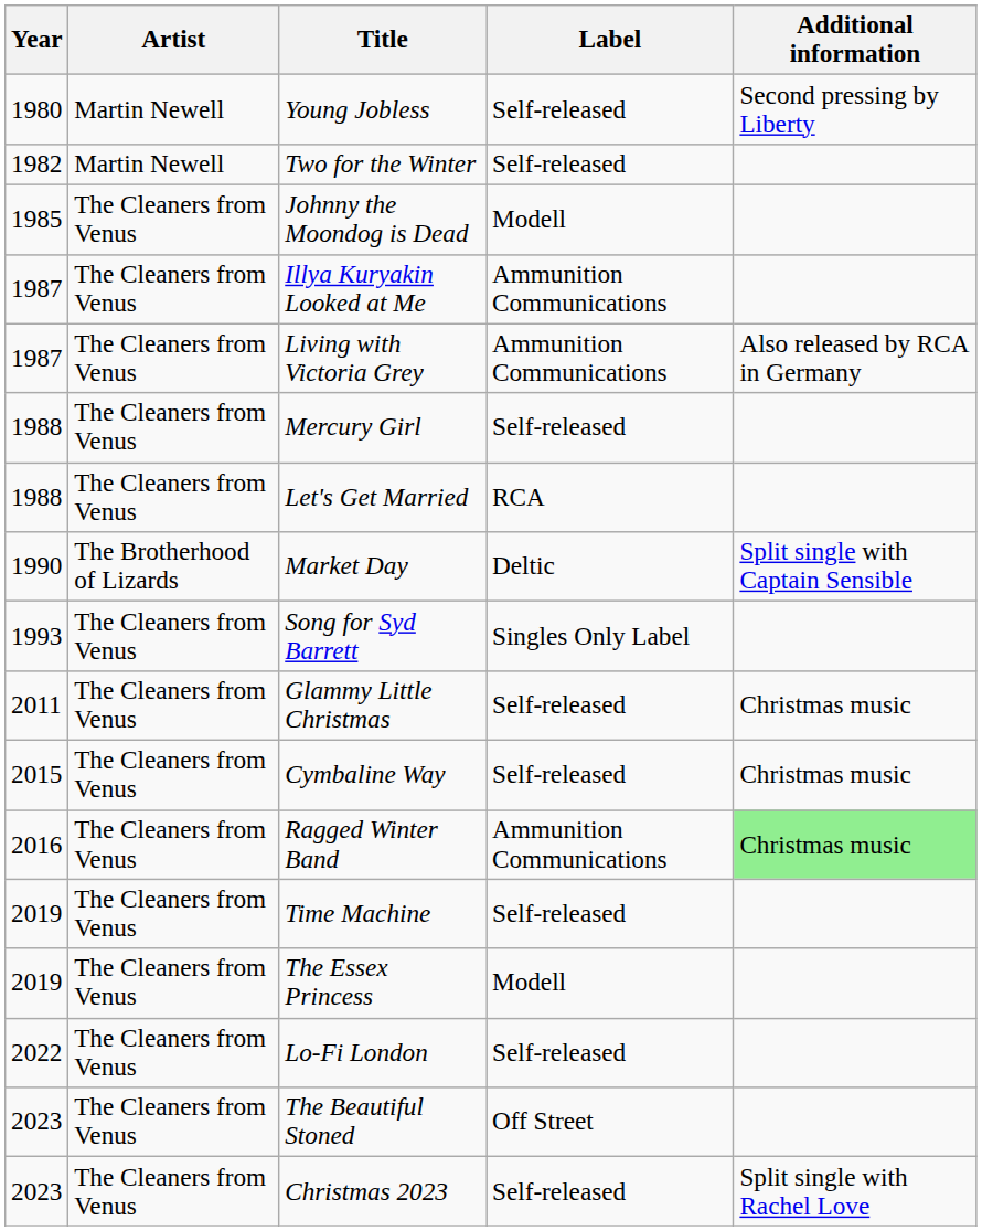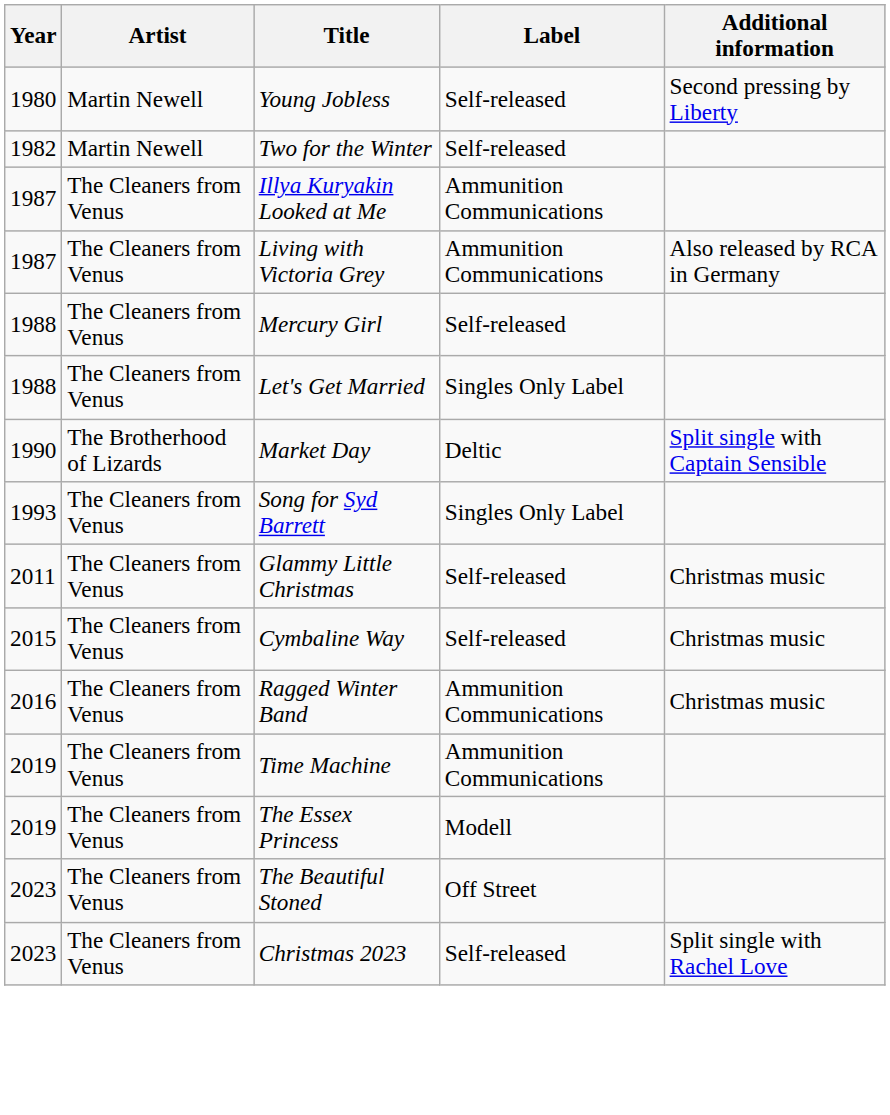- row: 1985 | The Cleaners from Venus | Johnny the Moondog is Dead | Modell
Let's Get Married | Label: RCA -> Singles Only Label
Ragged Winter Band | Additional information: lightgreen background -> no background
Time Machine | Label: Self-released -> Ammunition Communications
- row: 2022 | The Cleaners from Venus | Lo-Fi London | Self-released
